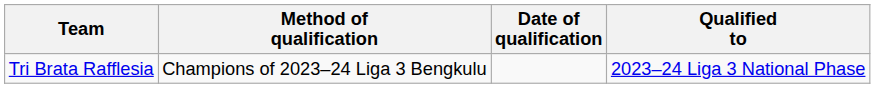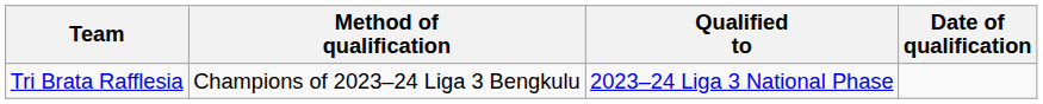columns swapped: Date of qualification <-> Qualified to
